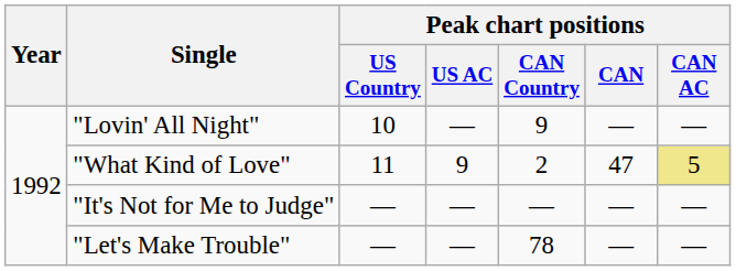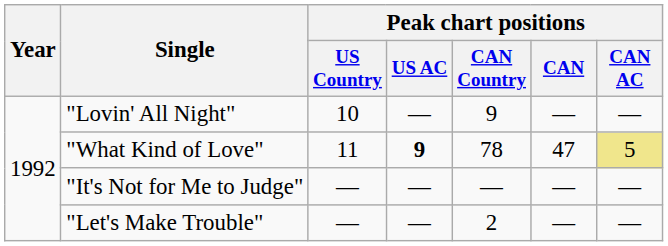"What Kind of Love" | Peak chart positions / US AC: normal -> bold
"What Kind of Love" | Peak chart positions / CAN Country: 2 -> 78
"Let's Make Trouble" | Peak chart positions / CAN Country: 78 -> 2
